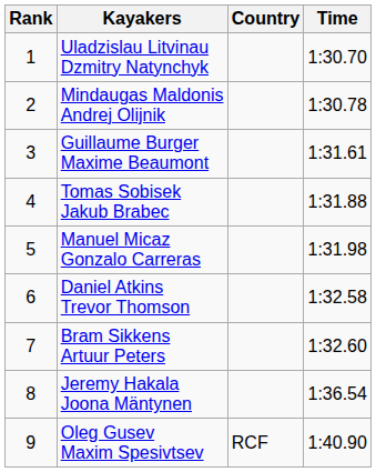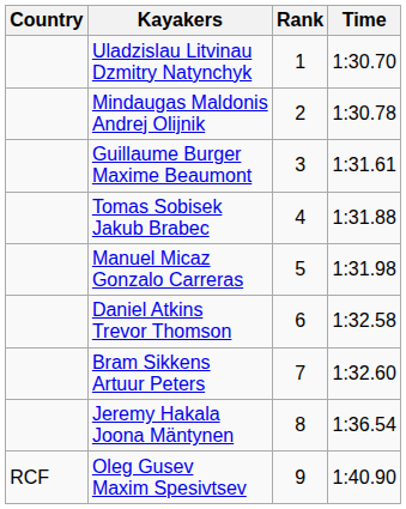columns swapped: Rank <-> Country
